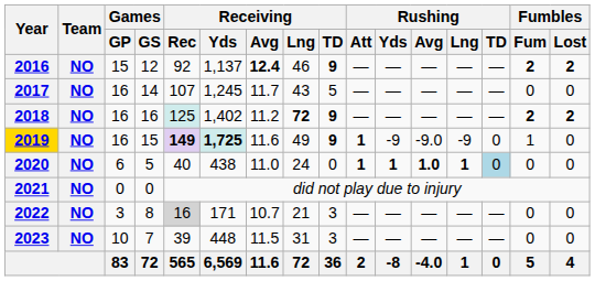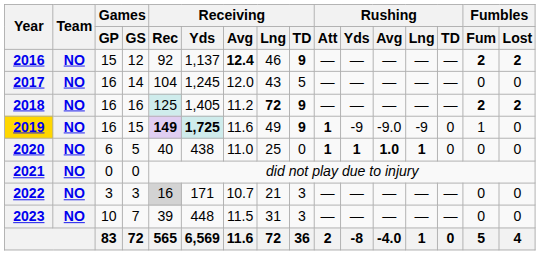2017 | Receiving / Rec: 107 -> 104
2017 | Receiving / Avg: 11.7 -> 12.0
2018 | Receiving / Yds: 1,402 -> 1,405
2020 | Receiving / Lng: 24 -> 25
2020 | Rushing / TD: lightblue background -> no background
2022 | Games / GS: 8 -> 3
